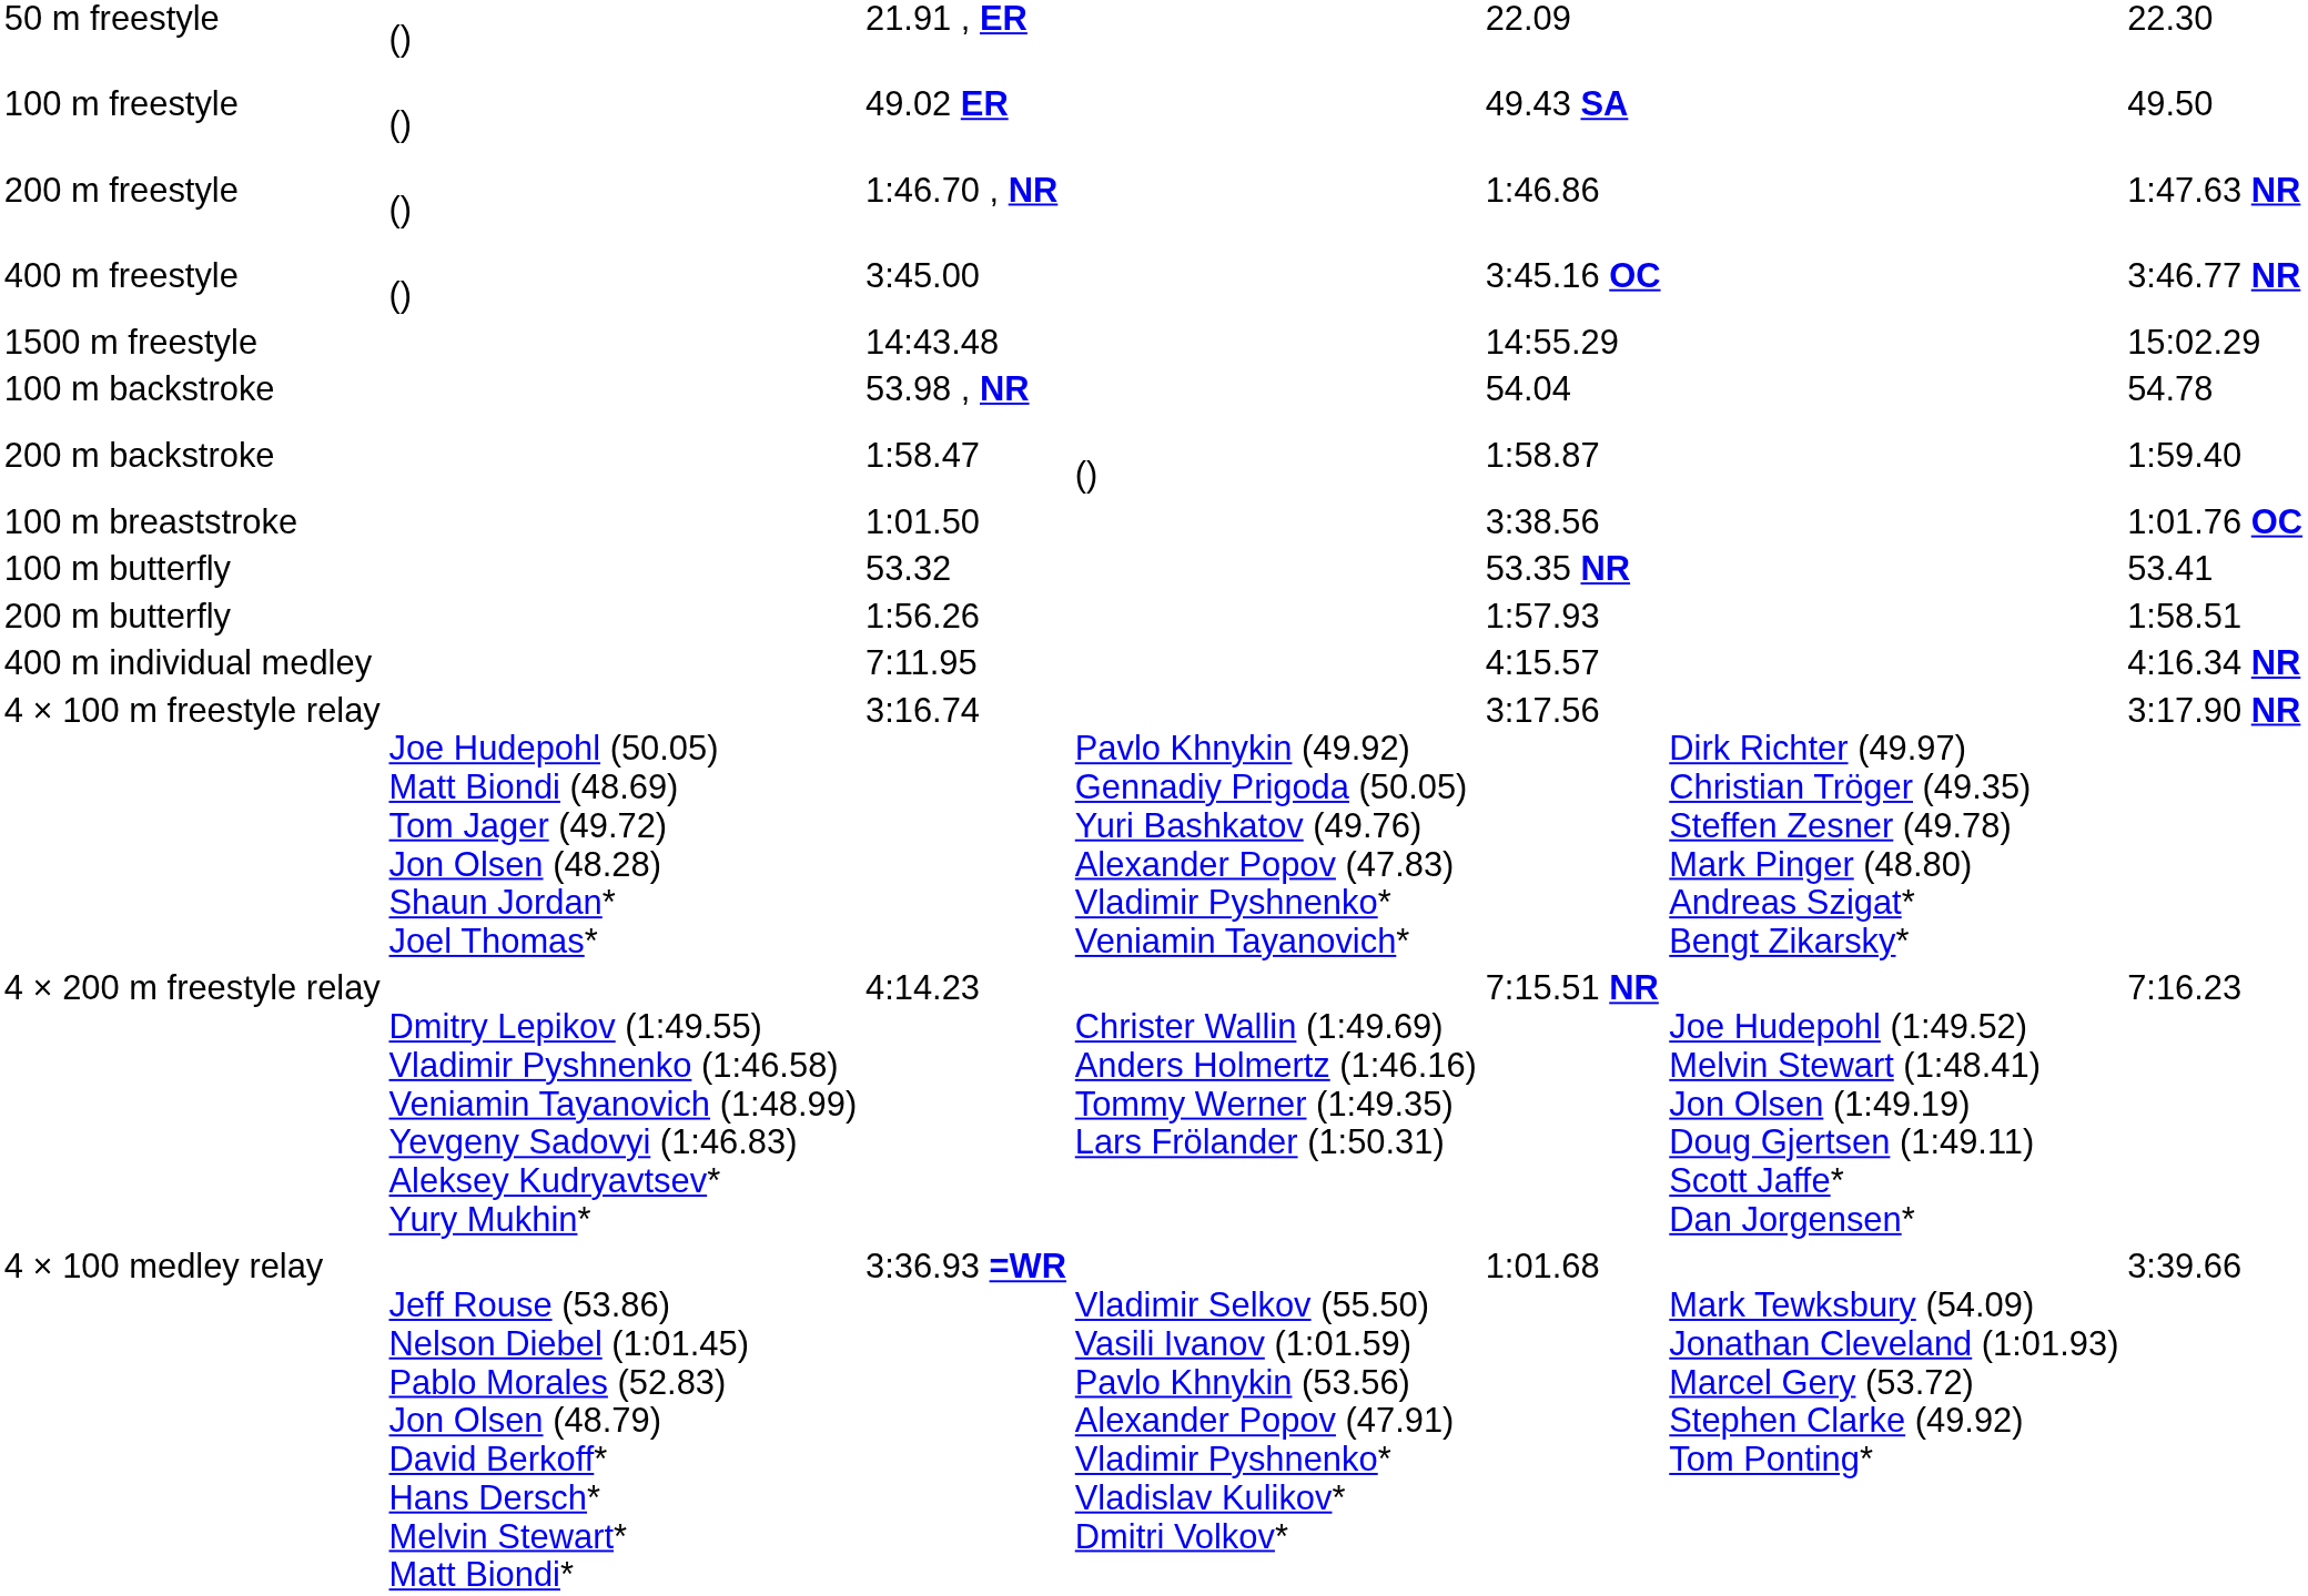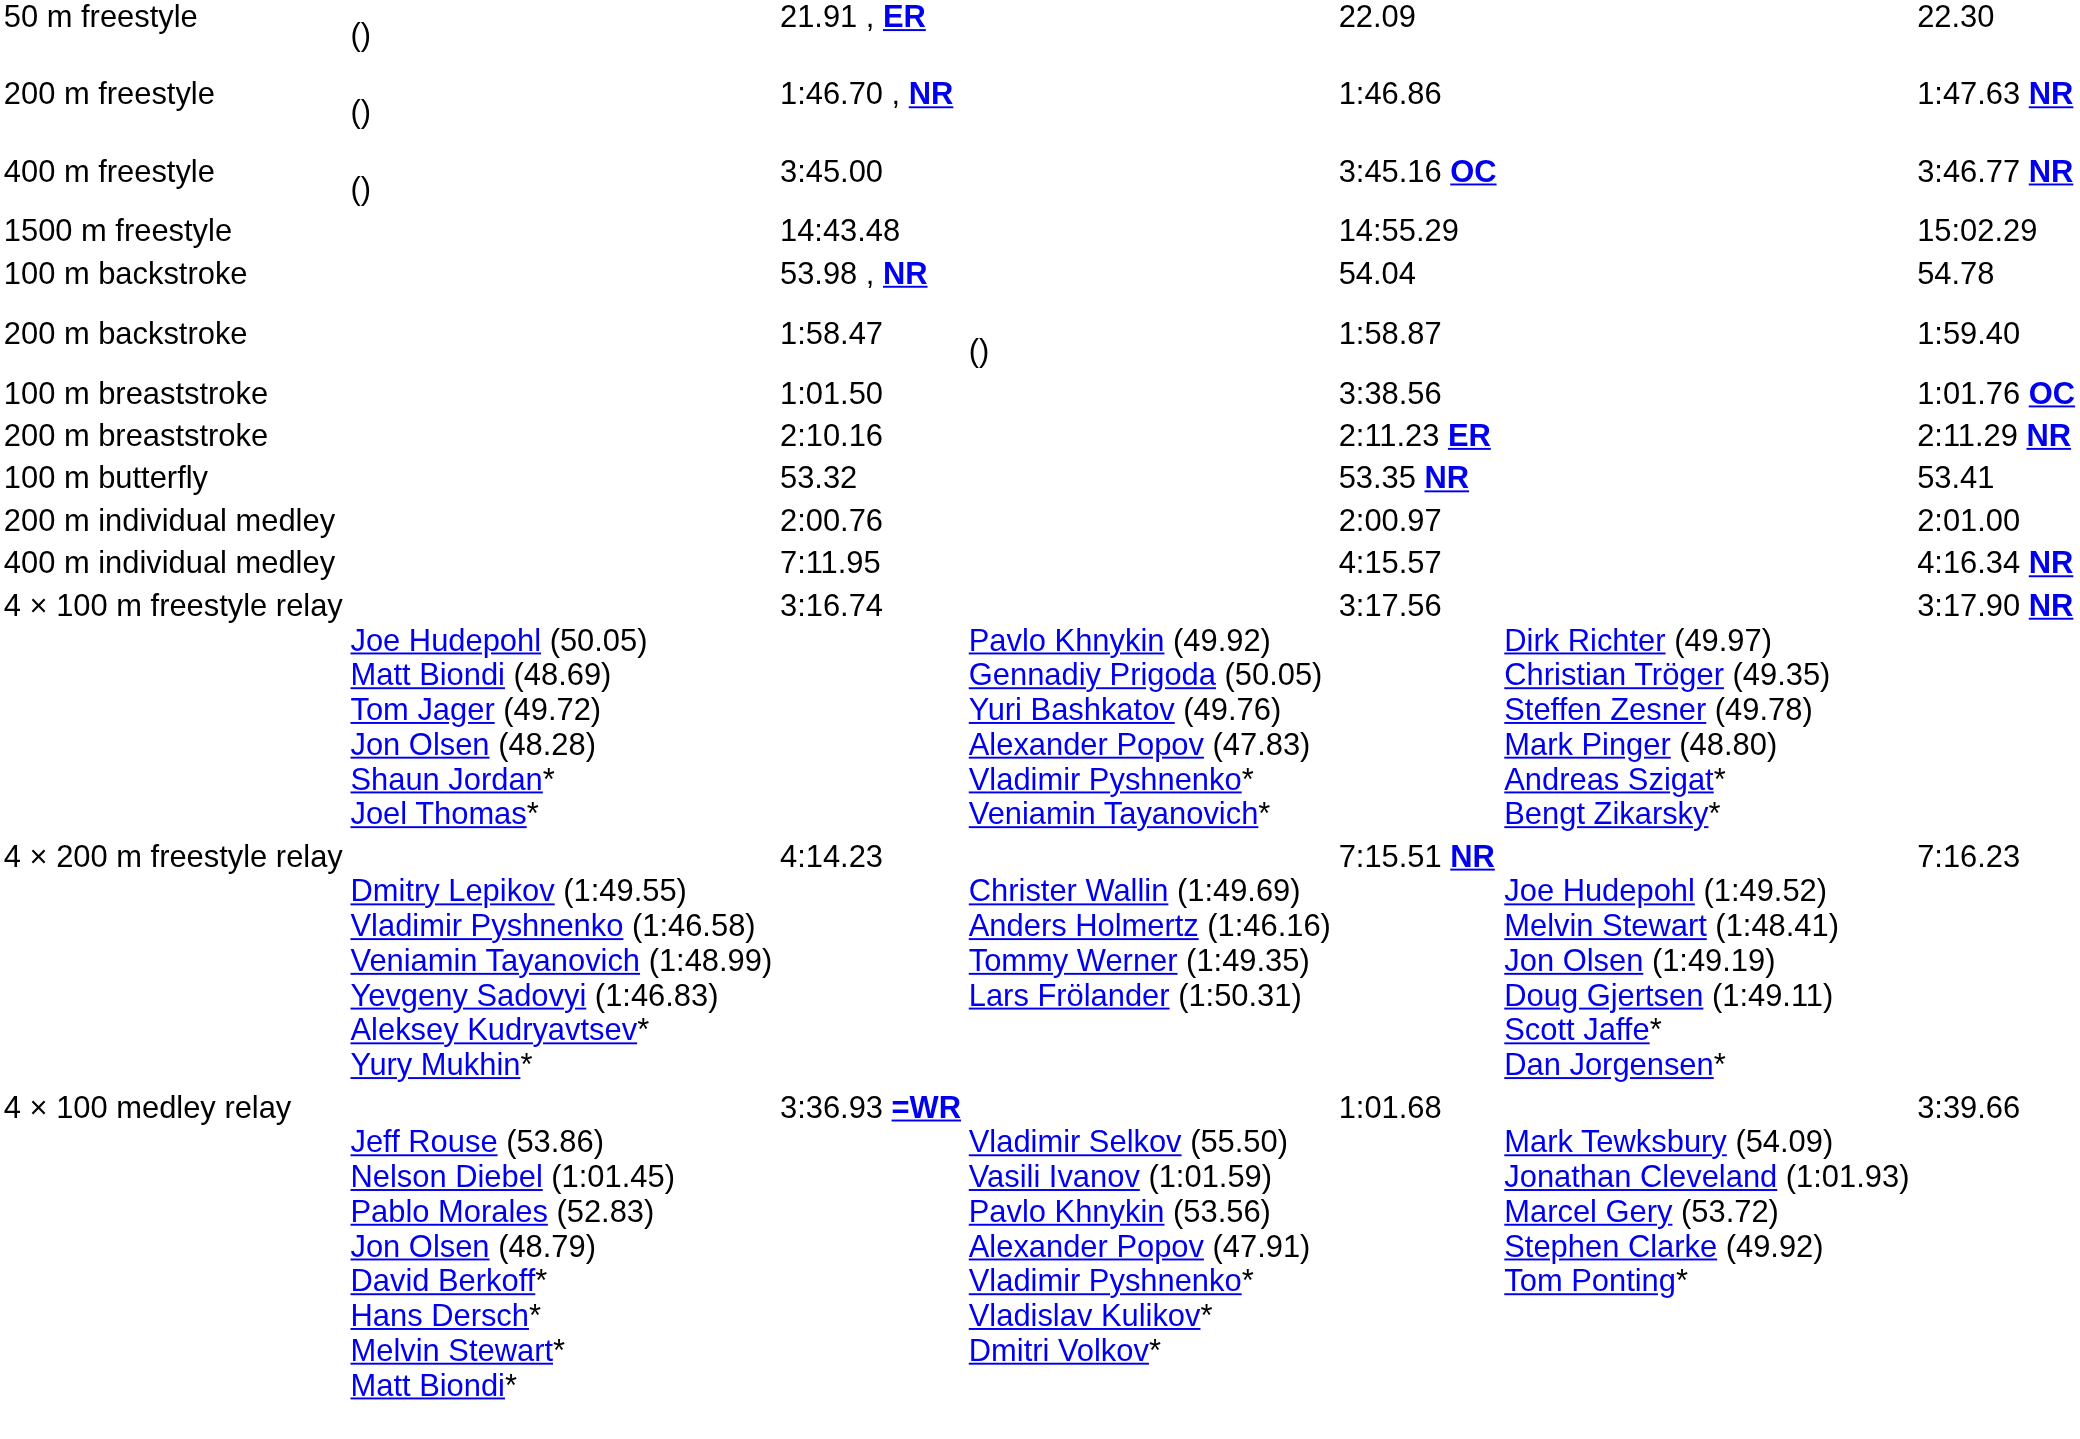- row: 100 m freestyle | () | 49.02 ER | 49.43 SA | 49.50
+ row: 200 m breaststroke | 2:10.16 | 2:11.23 ER | 2:11.29 NR
- row: 200 m butterfly | 1:56.26 | 1:57.93 | 1:58.51
+ row: 200 m individual medley | 2:00.76 | 2:00.97 | 2:01.00
